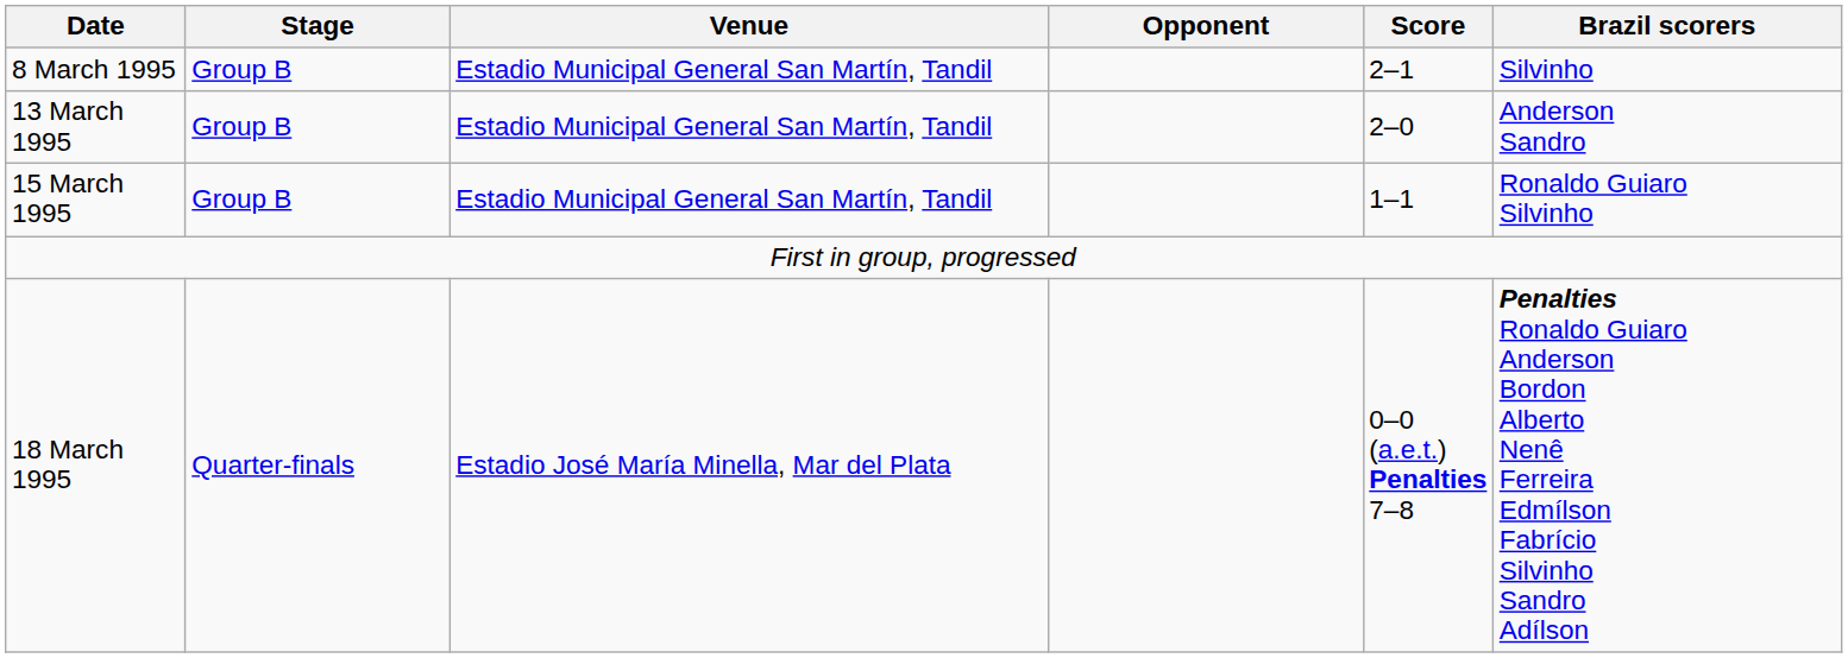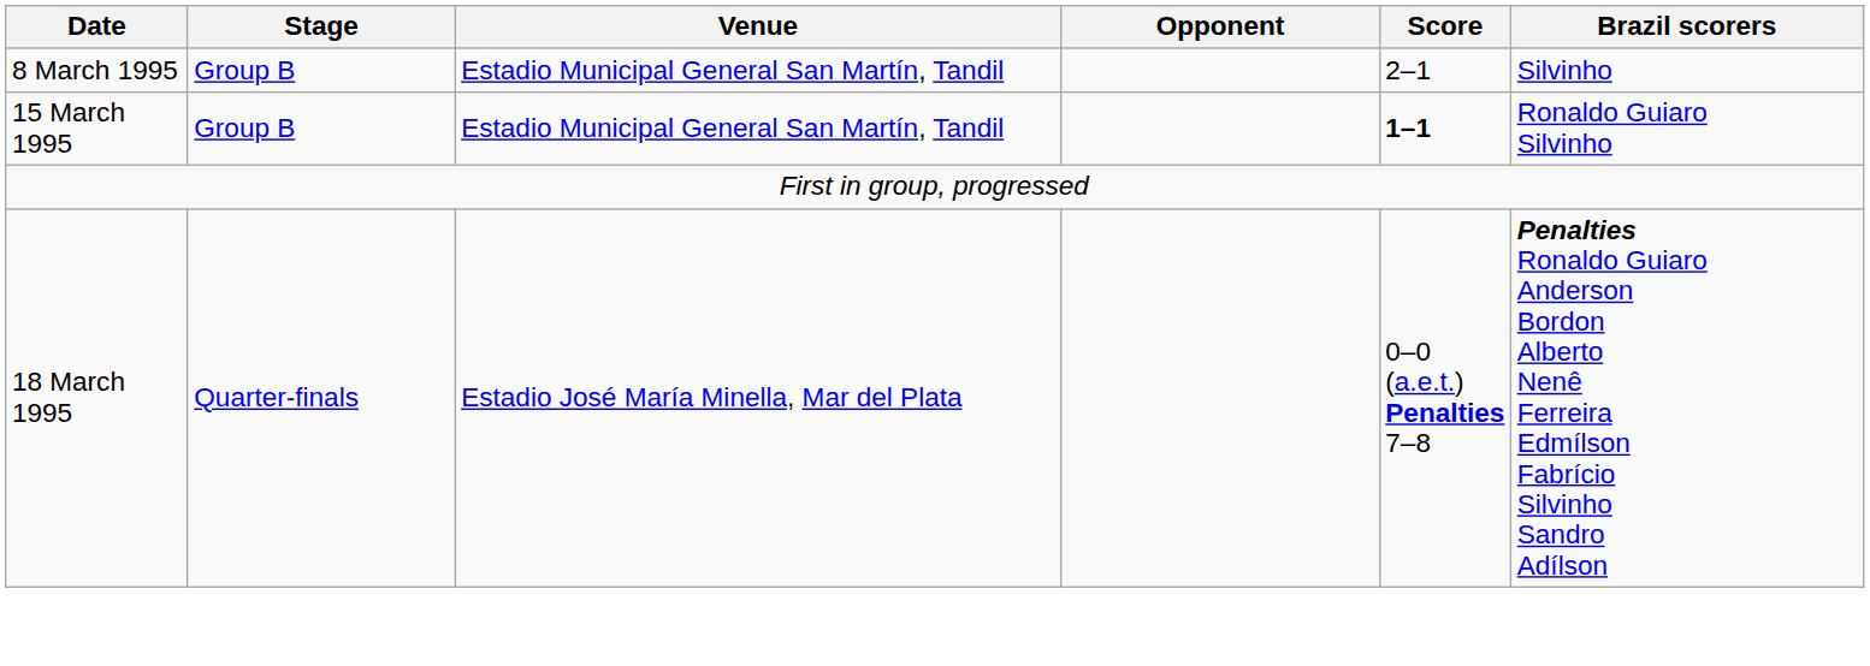- row: 13 March 1995 | Group B | Estadio Municipal General San Martín, Tandil | 2–0 | Anderson Sandro
15 March 1995 | Score: normal -> bold
